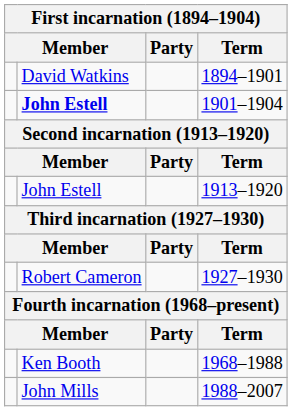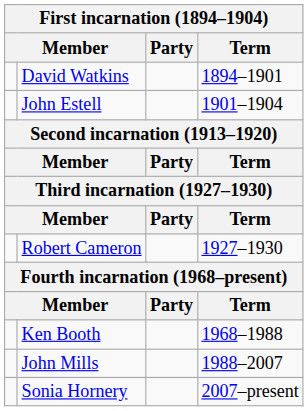1901–1904 | column 2: bold -> normal
- row: John Estell | 1913–1920
+ row: Sonia Hornery | 2007–present
